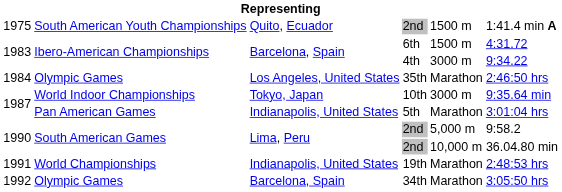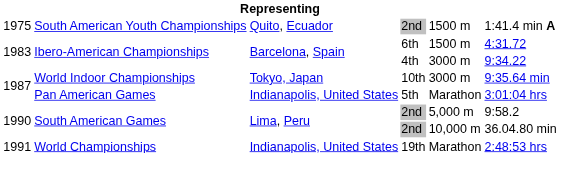- row: 1984 | Olympic Games | Los Angeles, United States | 35th | Marathon | 2:46:50 hrs
- row: 1992 | Olympic Games | Barcelona, Spain | 34th | Marathon | 3:05:50 hrs
